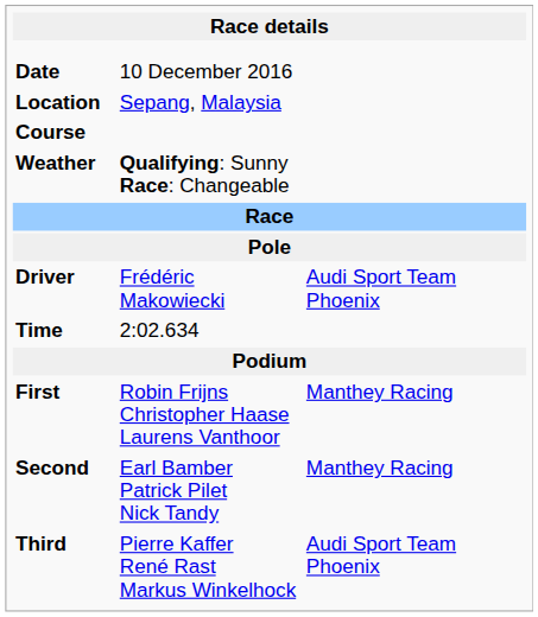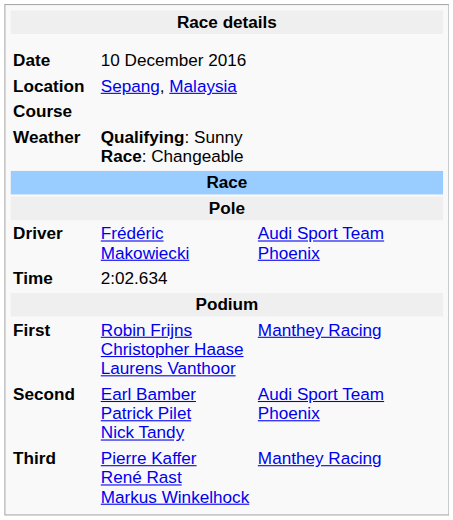Second | column 3: Manthey Racing -> Audi Sport Team Phoenix
Third | column 3: Audi Sport Team Phoenix -> Manthey Racing
